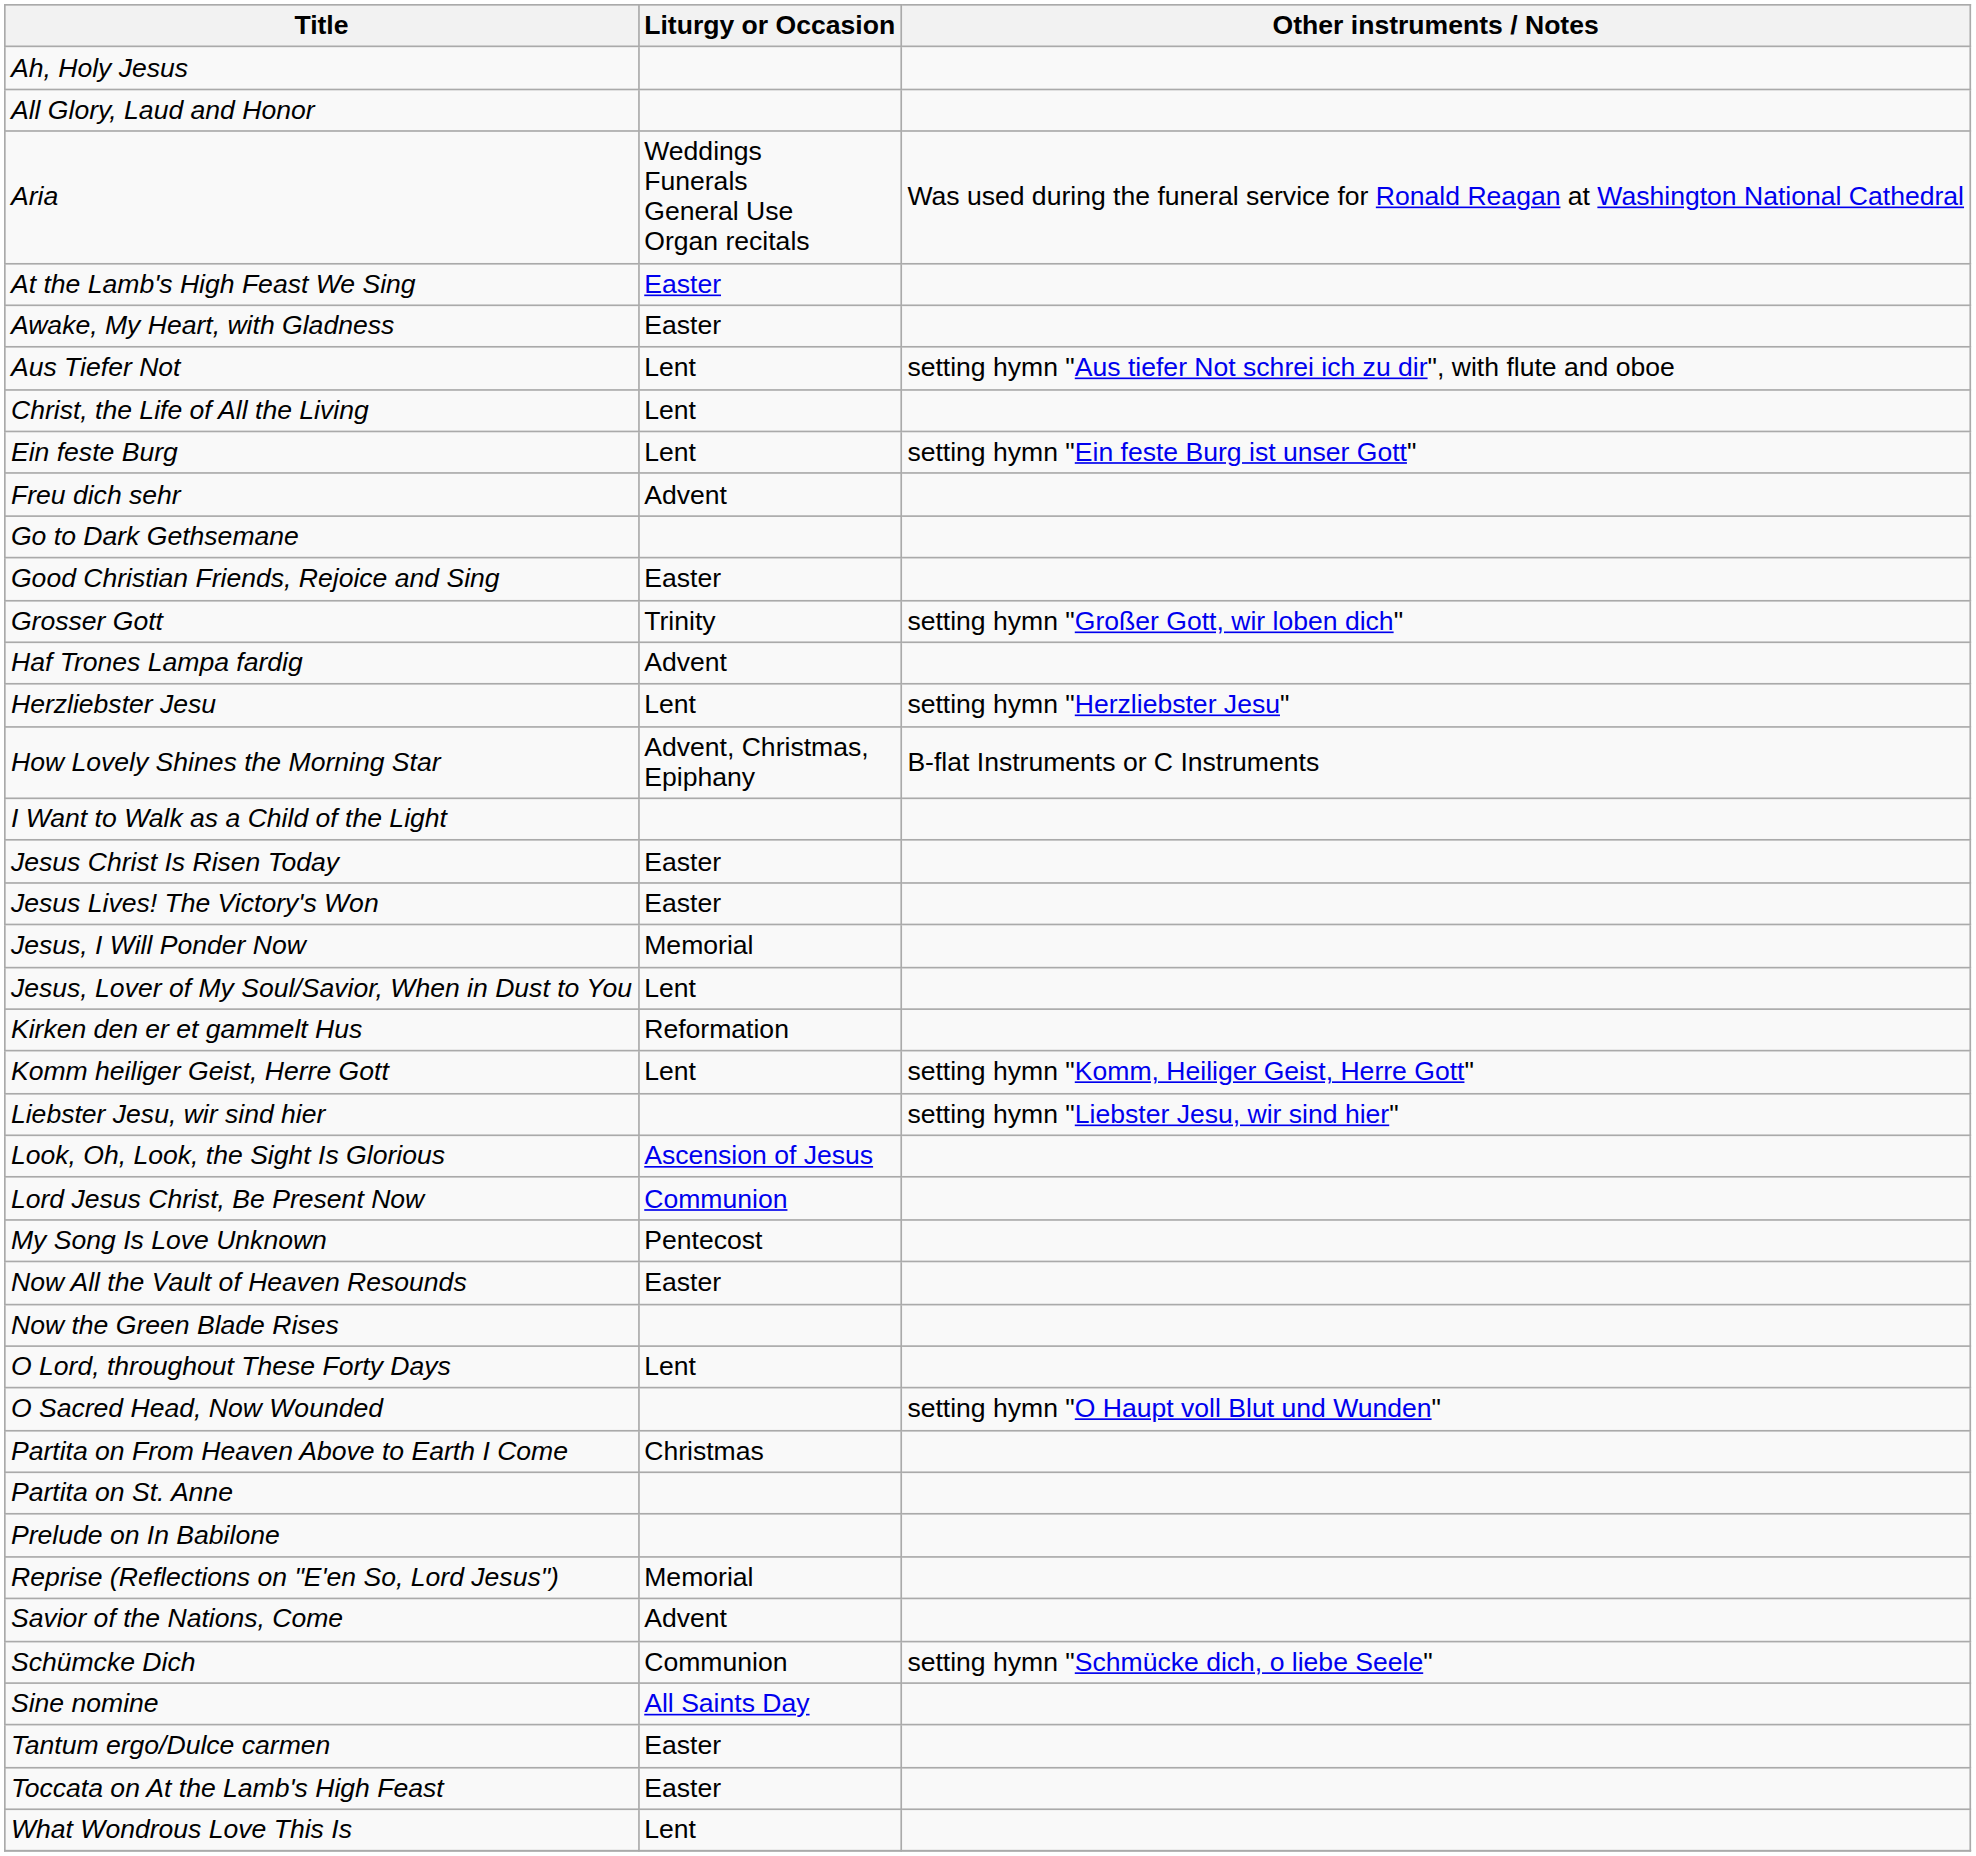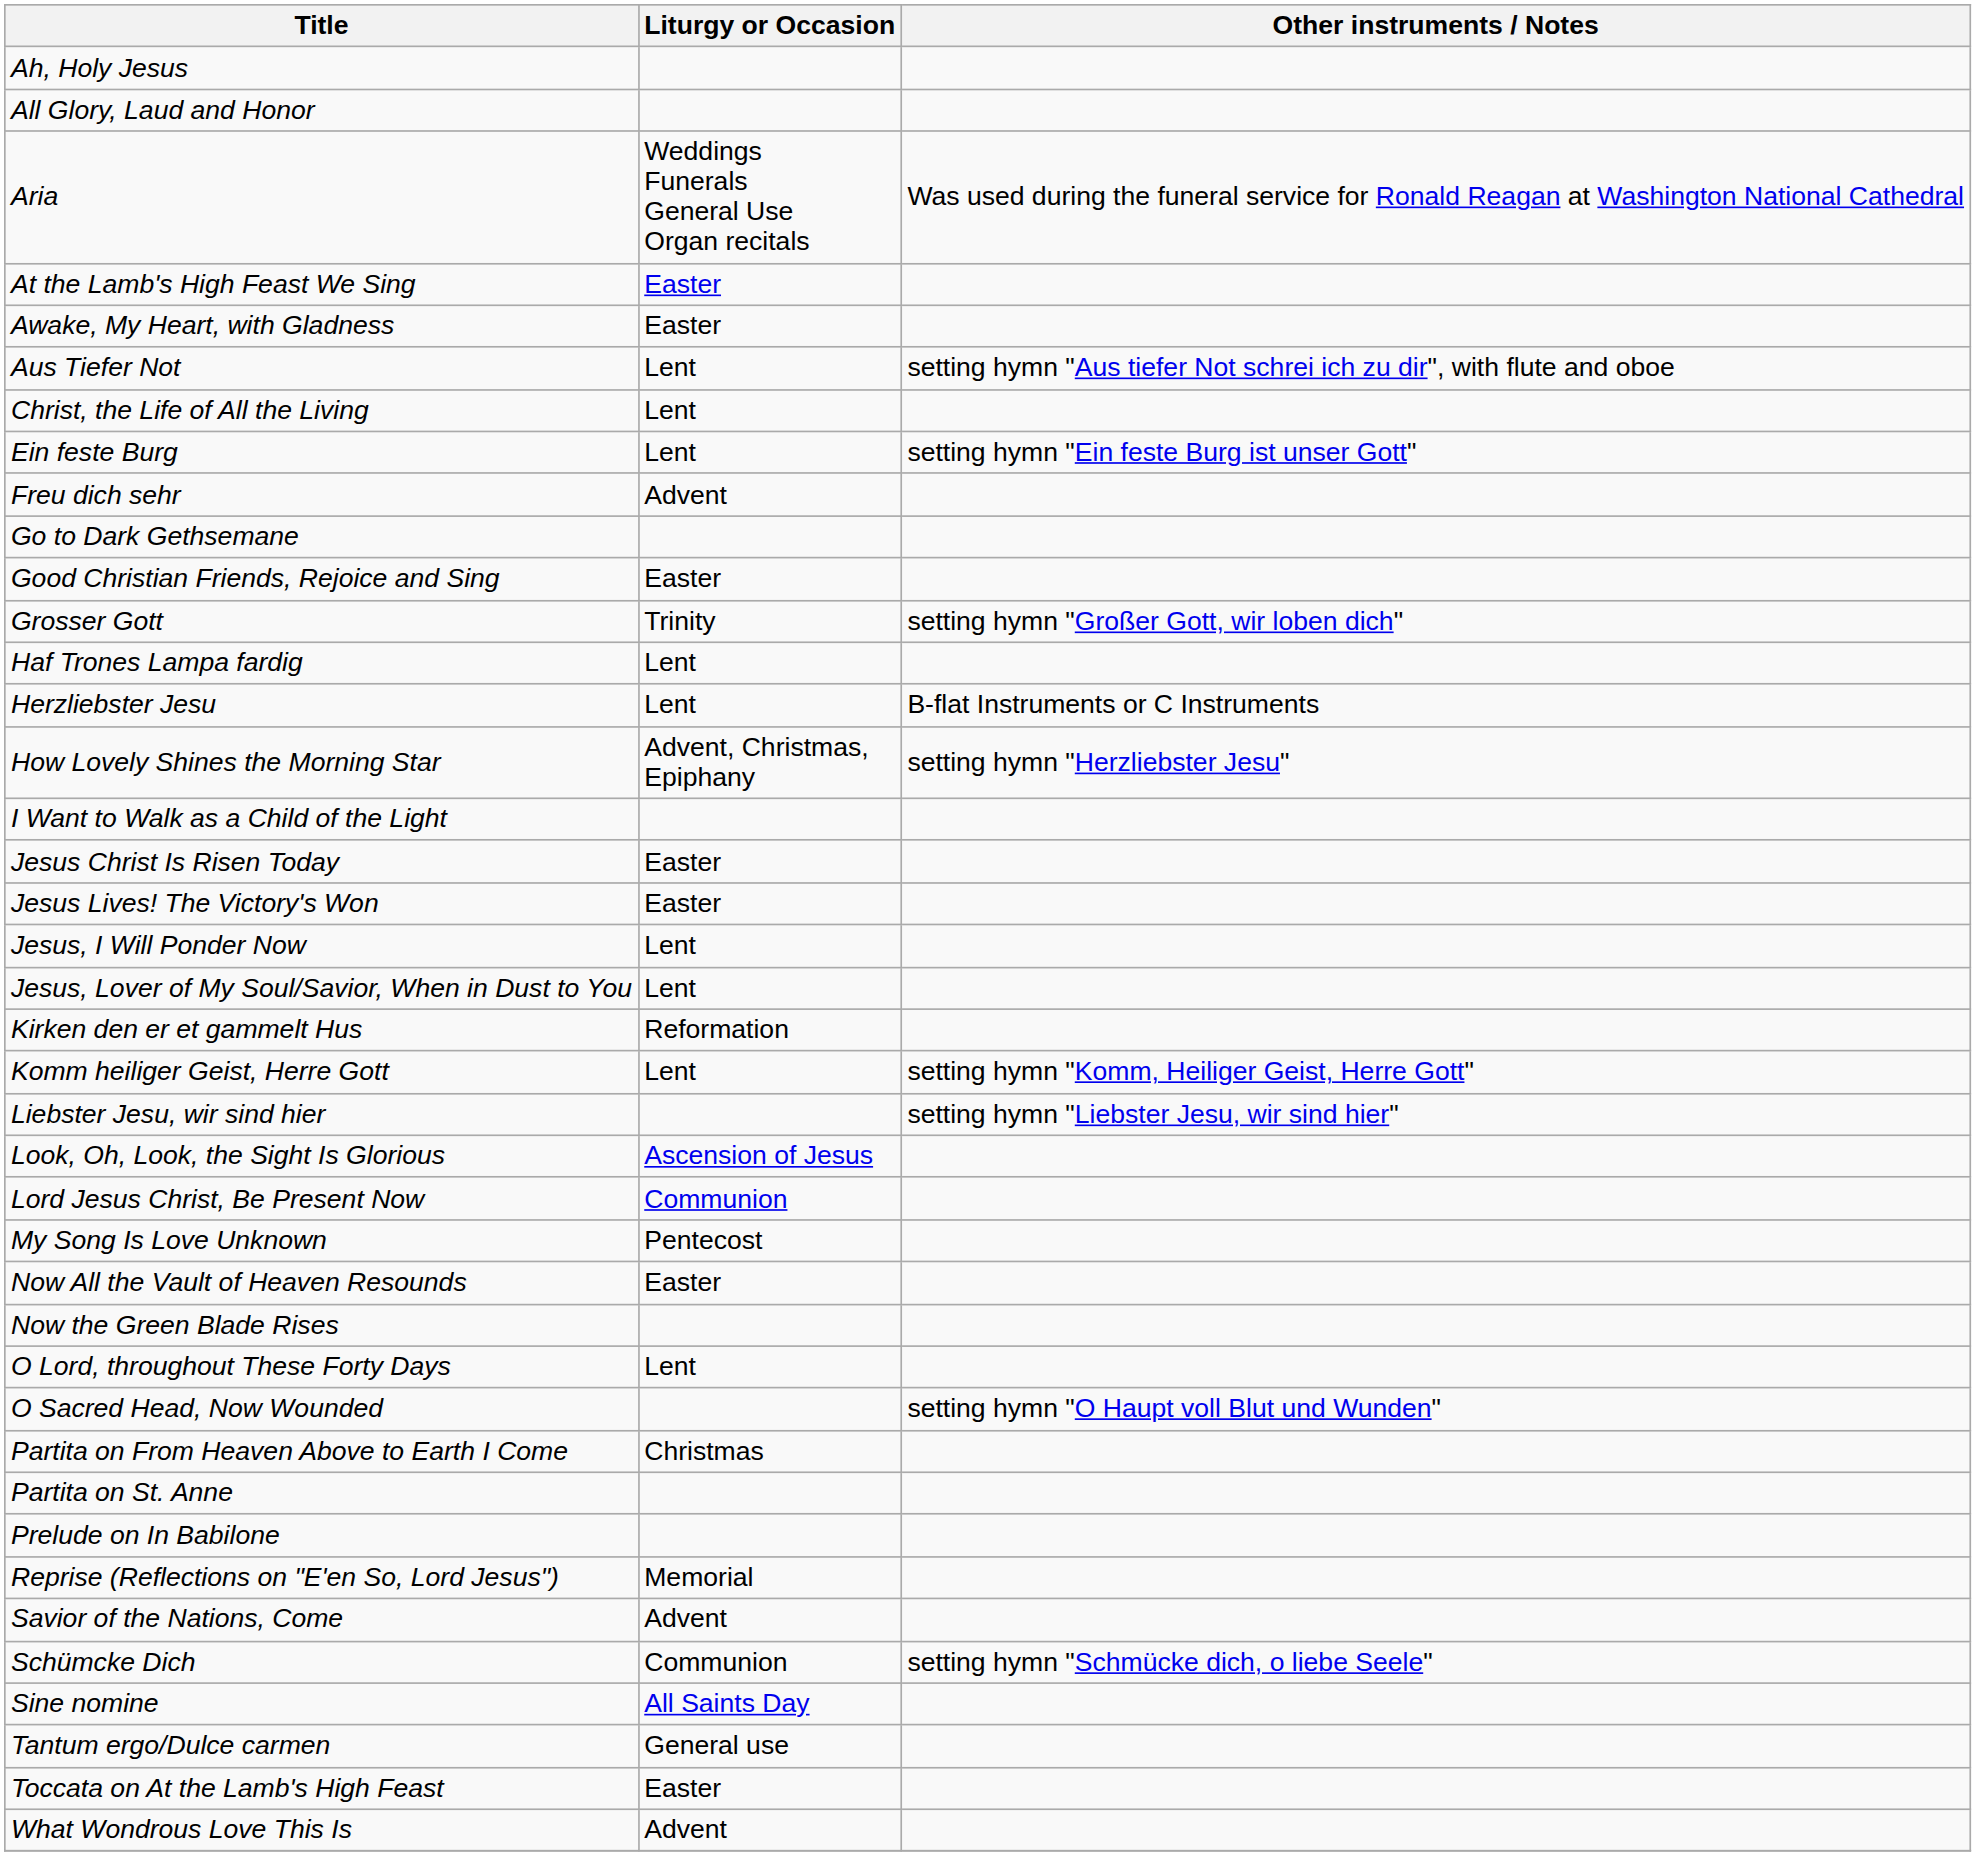Haf Trones Lampa fardig | Liturgy or Occasion: Advent -> Lent
Herzliebster Jesu | Other instruments / Notes: setting hymn "Herzliebster Jesu" -> B-flat Instruments or C Instruments
How Lovely Shines the Morning Star | Other instruments / Notes: B-flat Instruments or C Instruments -> setting hymn "Herzliebster Jesu"
Jesus, I Will Ponder Now | Liturgy or Occasion: Memorial -> Lent
Tantum ergo/Dulce carmen | Liturgy or Occasion: Easter -> General use
What Wondrous Love This Is | Liturgy or Occasion: Lent -> Advent
